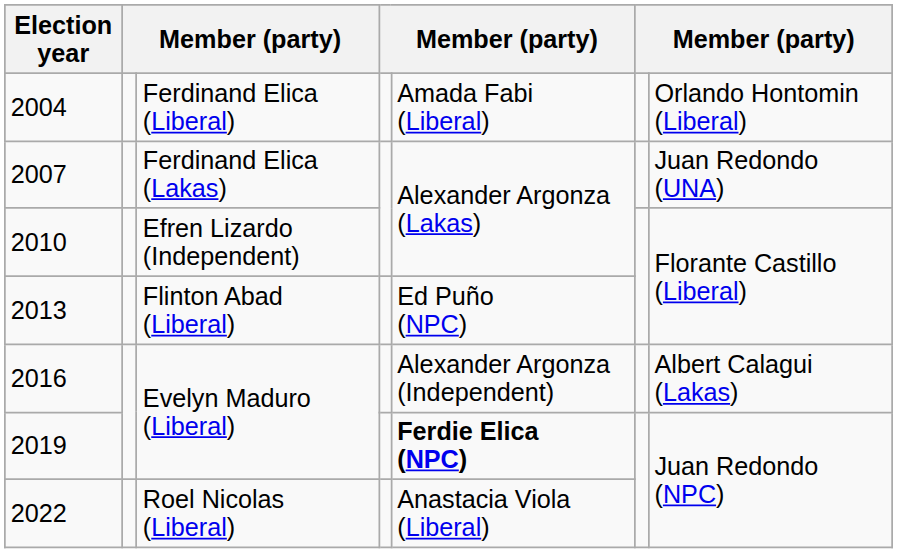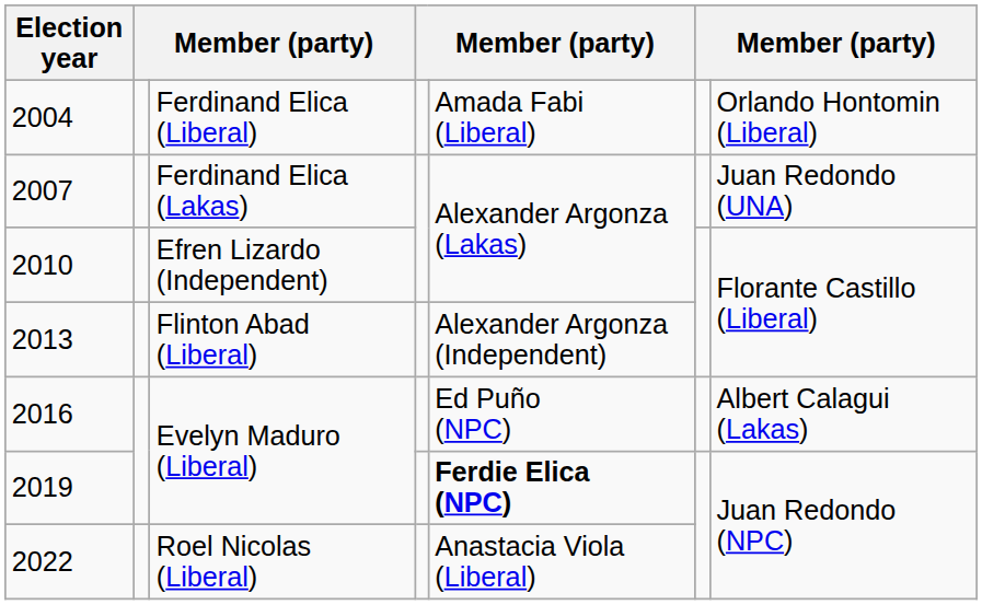2013 | column 5: Ed Puño (NPC) -> Alexander Argonza (Independent)
2016 | column 5: Alexander Argonza (Independent) -> Ed Puño (NPC)
